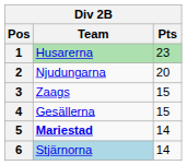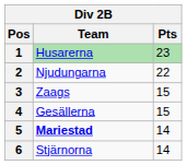2 | Pts: 20 -> 22
6 | Team: lightblue background -> no background
